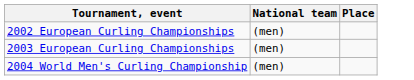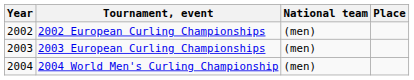+ column: Year | 2002 | 2003 | 2004
